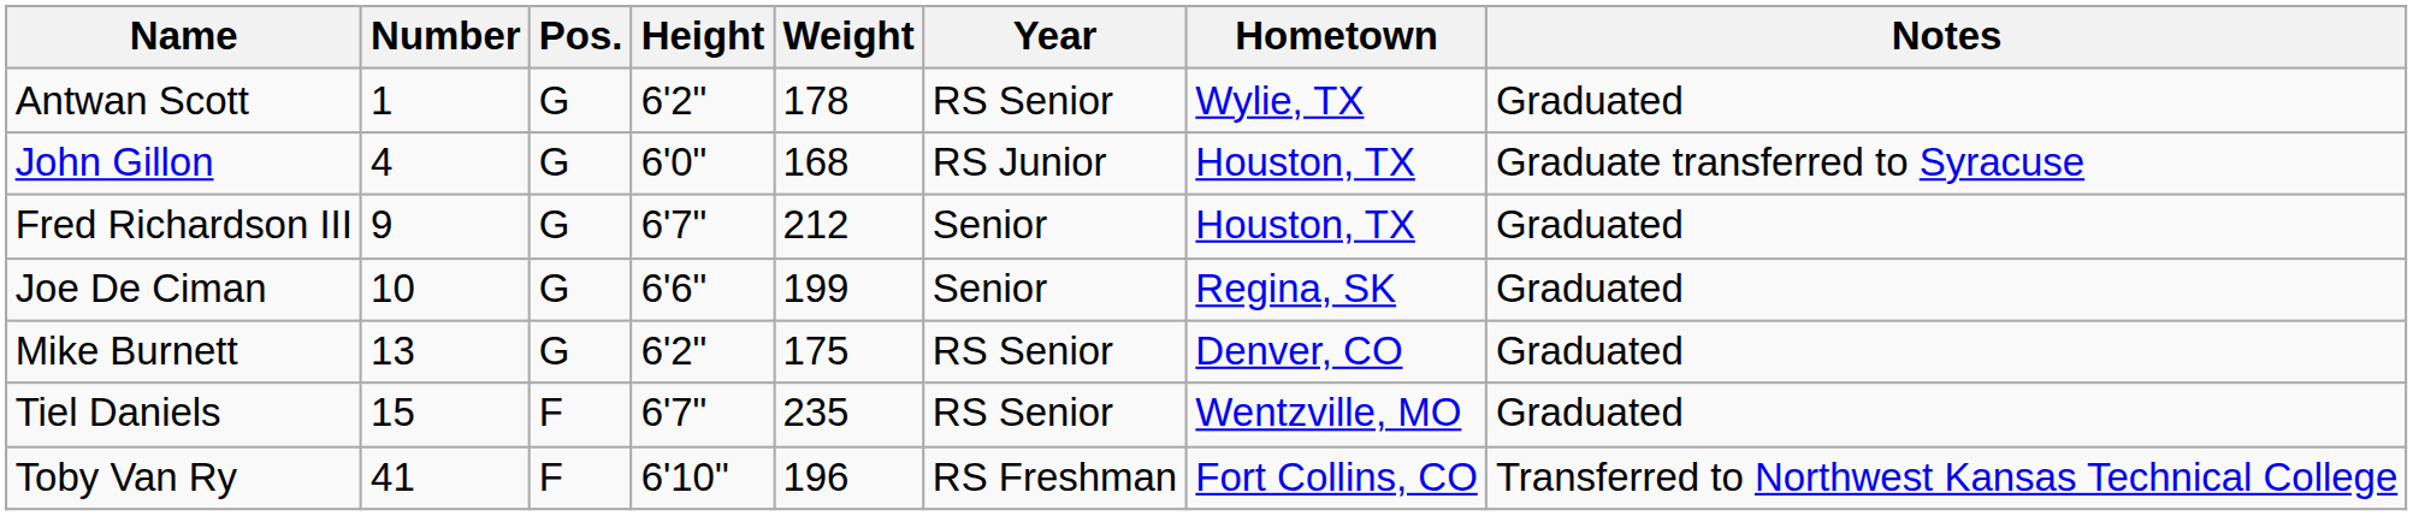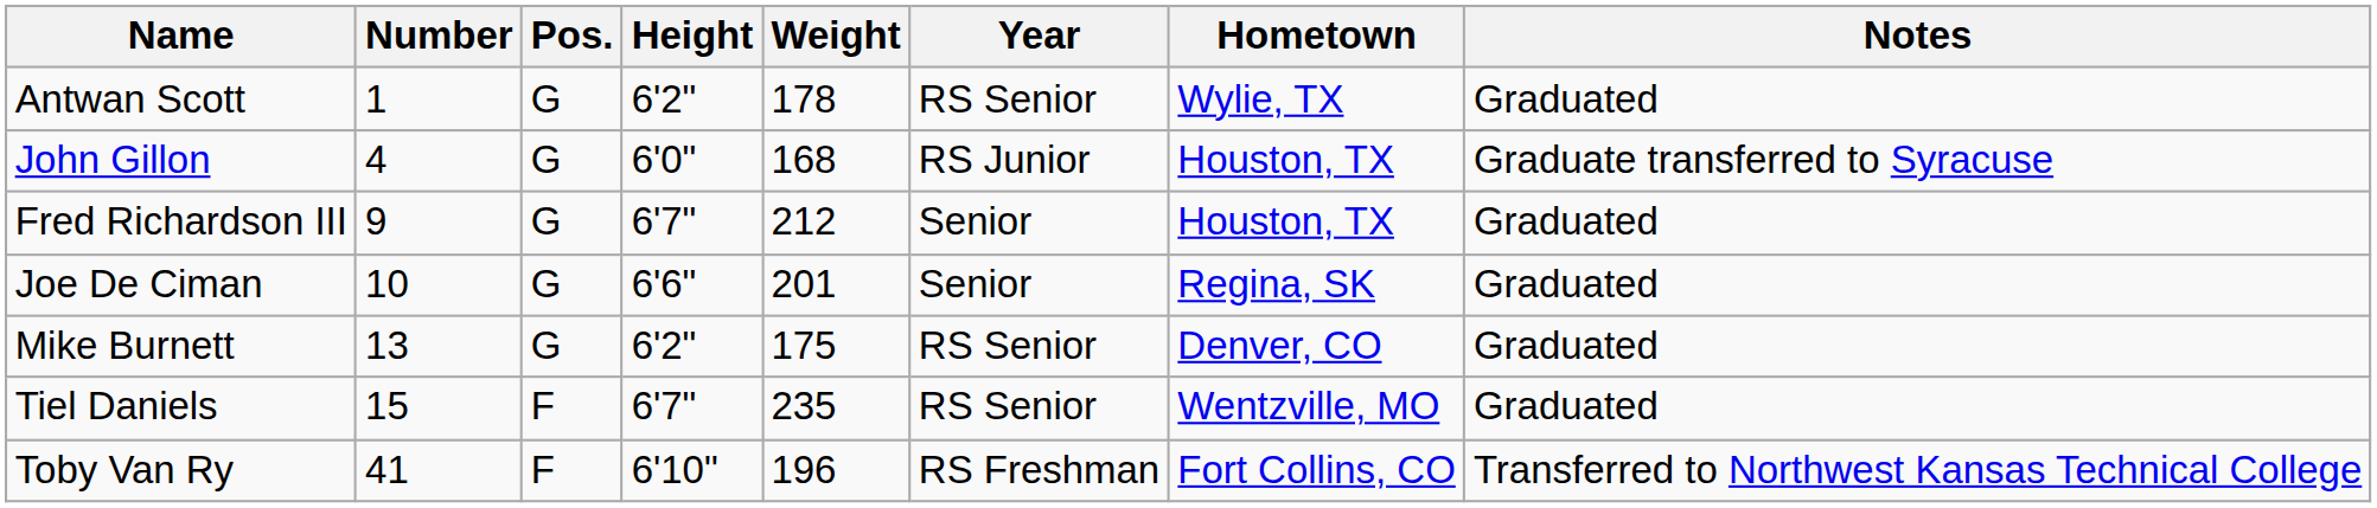Joe De Ciman | Weight: 199 -> 201
